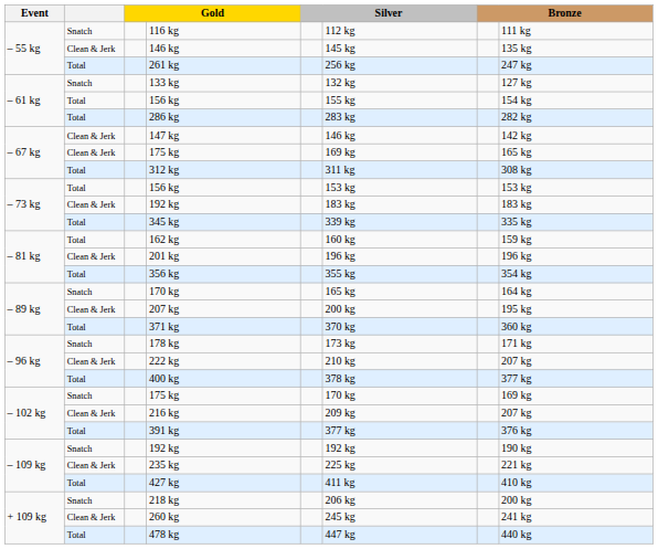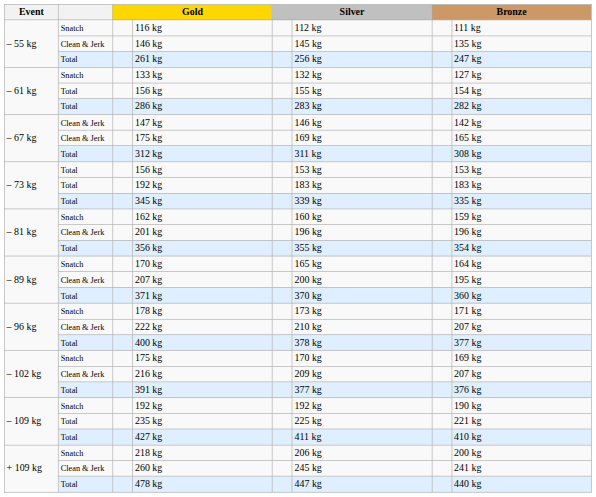– 73 kg / 192 kg | column 2: Clean & Jerk -> Total
162 kg | column 2: Total -> Snatch
235 kg | column 2: Clean & Jerk -> Total
